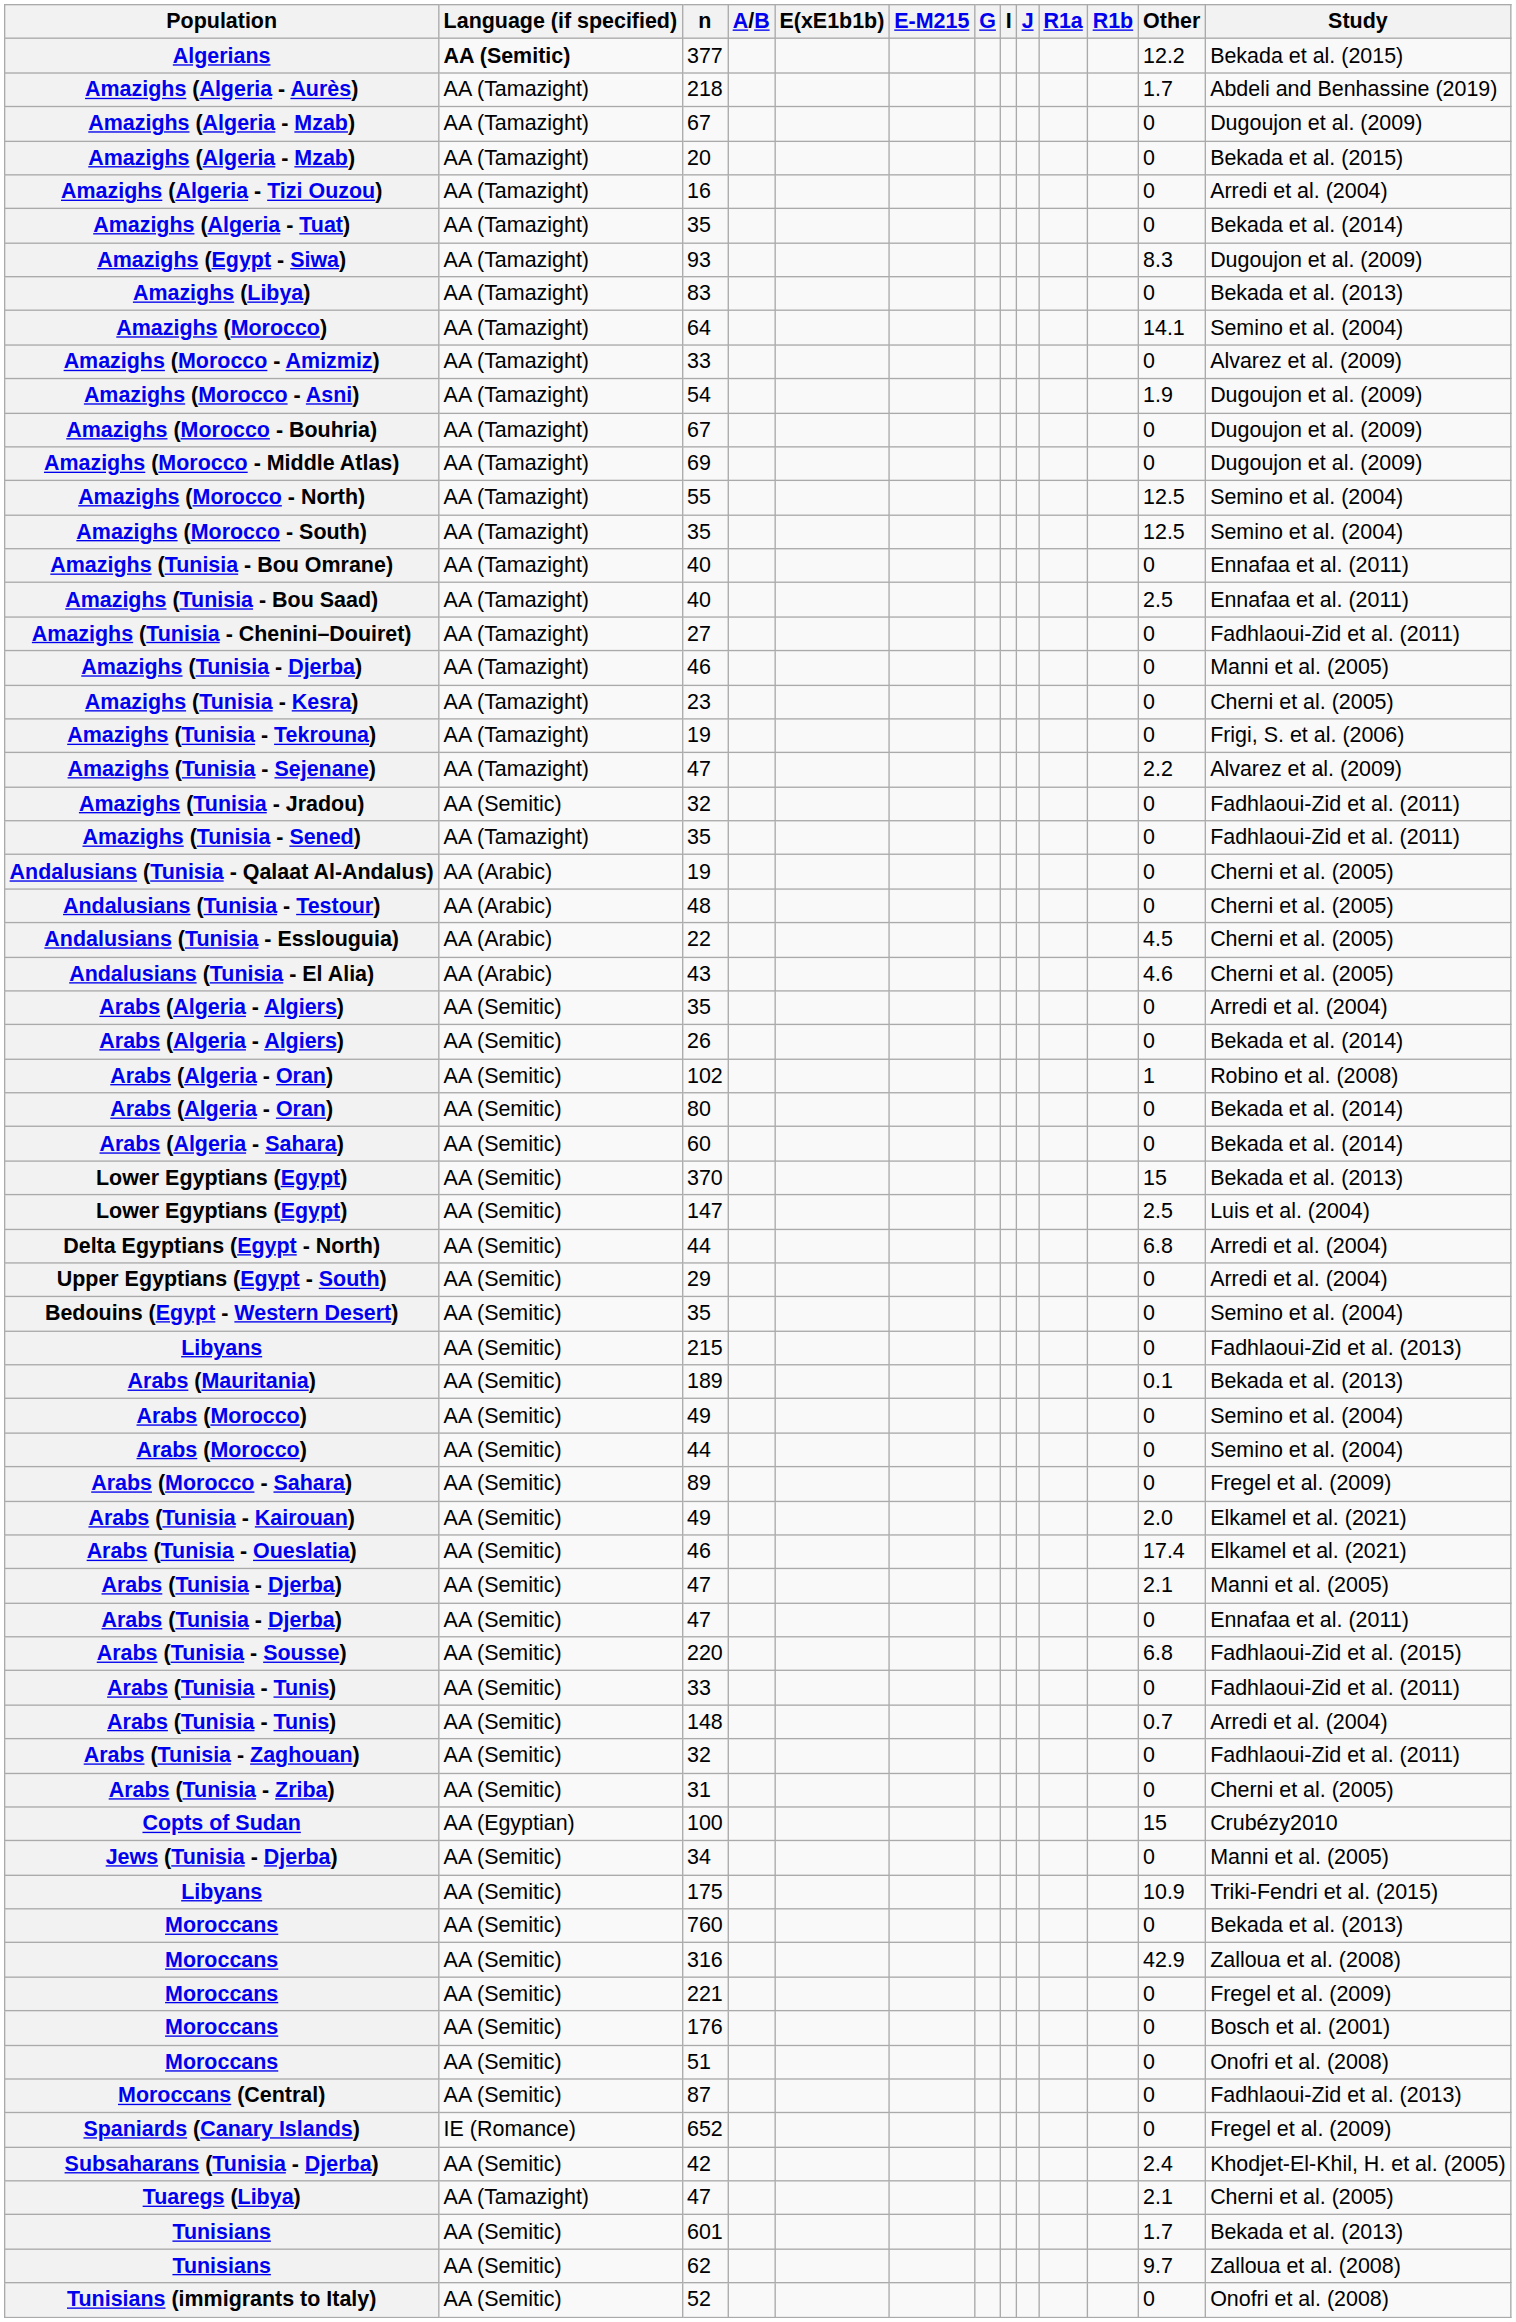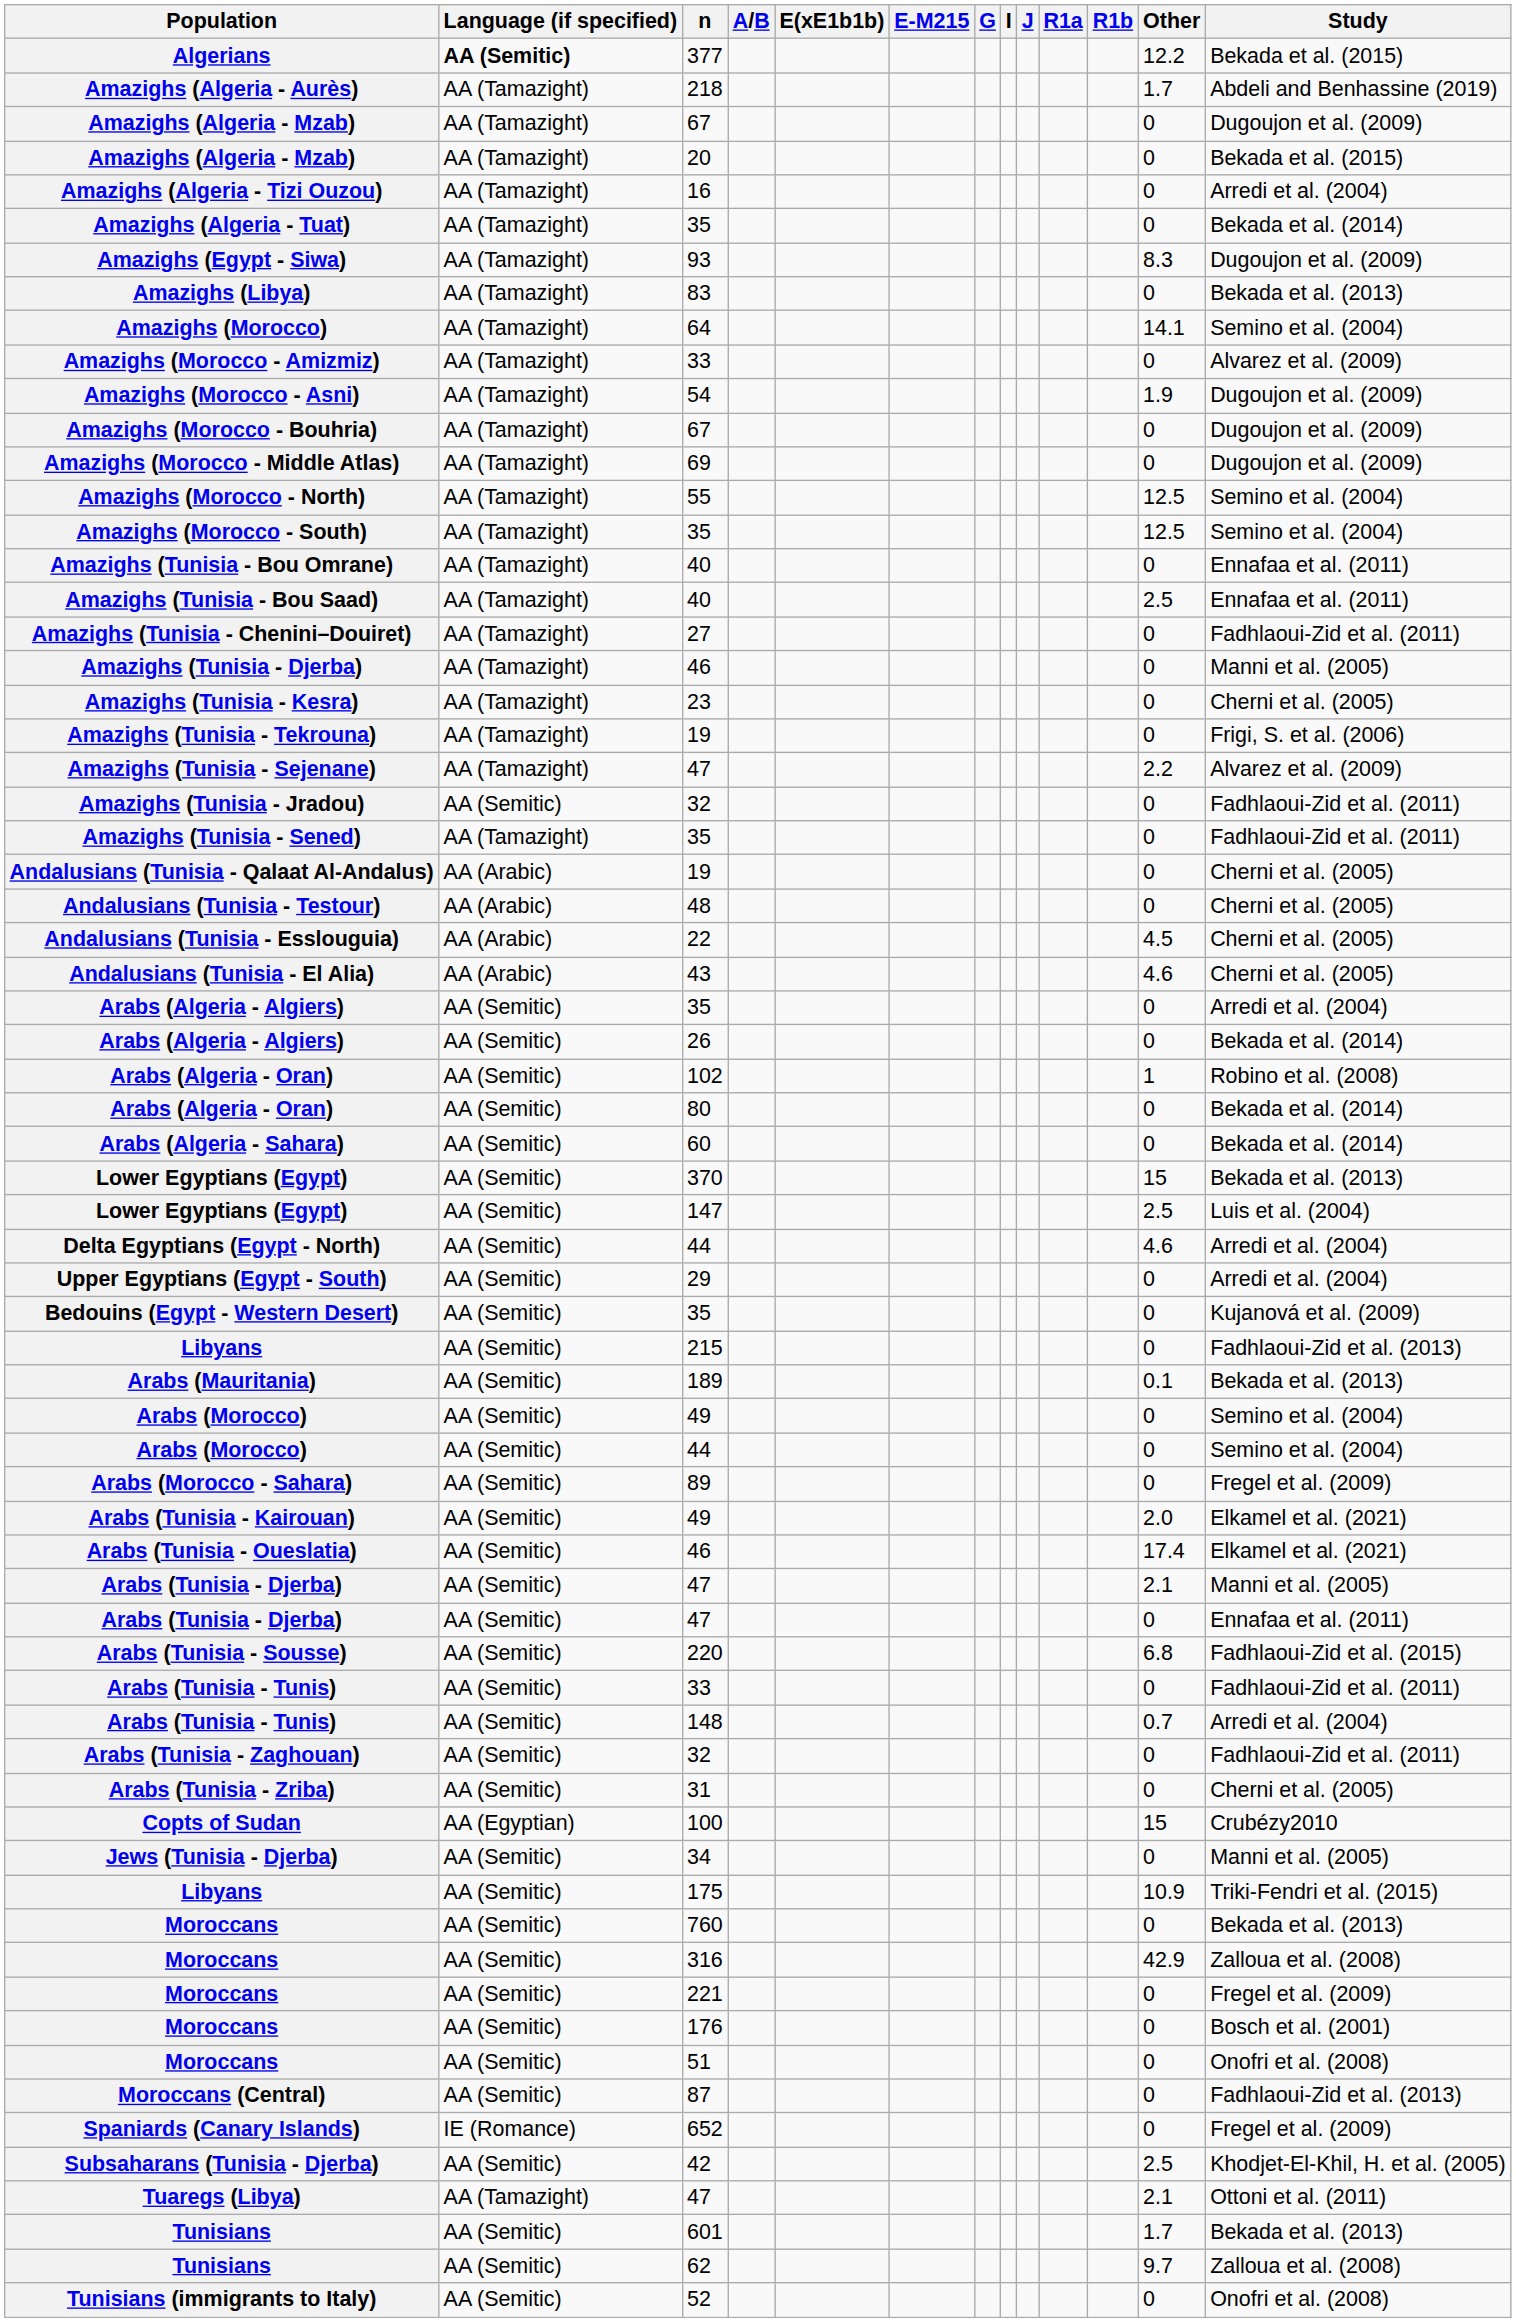Delta Egyptians (Egypt - North) | Other: 6.8 -> 4.6
Bedouins (Egypt - Western Desert) | Study: Semino et al. (2004) -> Kujanová et al. (2009)
Subsaharans (Tunisia - Djerba) | Other: 2.4 -> 2.5
Tuaregs (Libya) | Study: Cherni et al. (2005) -> Ottoni et al. (2011)
